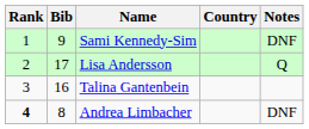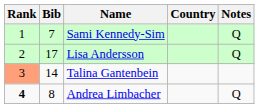Sami Kennedy-Sim | Bib: 9 -> 7
Sami Kennedy-Sim | Notes: DNF -> Q
Talina Gantenbein | Rank: no background -> lightsalmon background
Talina Gantenbein | Bib: 16 -> 14
Andrea Limbacher | Notes: DNF -> Q
